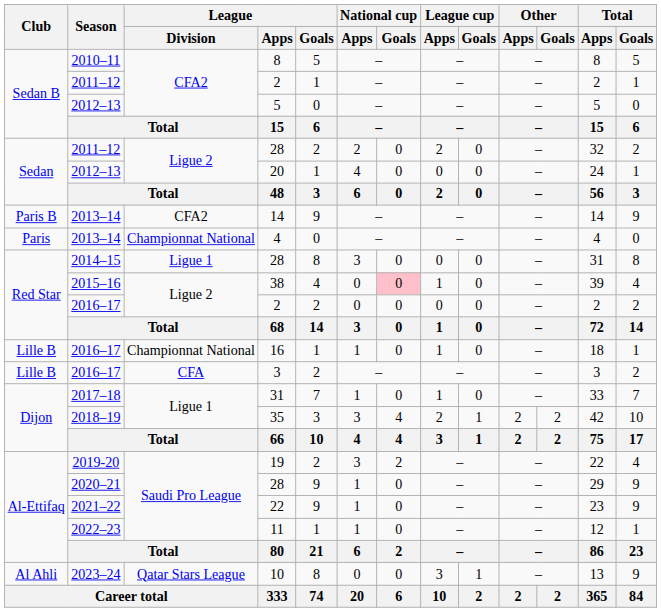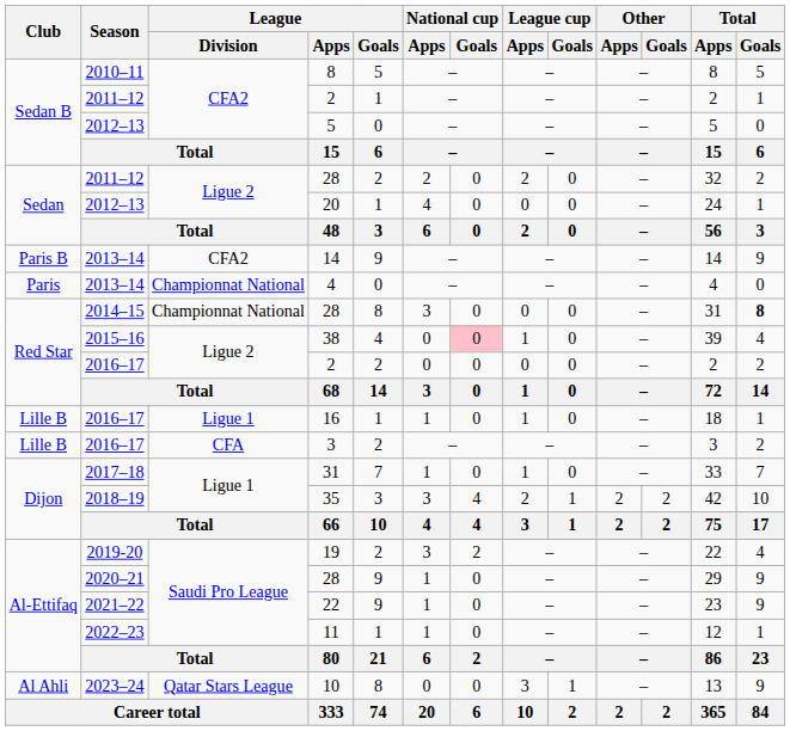2014–15 / 28 | League / Division: Ligue 1 -> Championnat National
2014–15 / 28 | Total / Goals: normal -> bold
16 | League / Division: Championnat National -> Ligue 1
